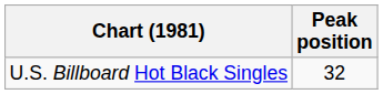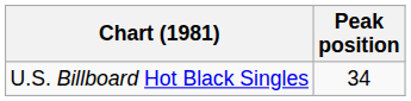U.S. Billboard Hot Black Singles | Peak position: 32 -> 34
